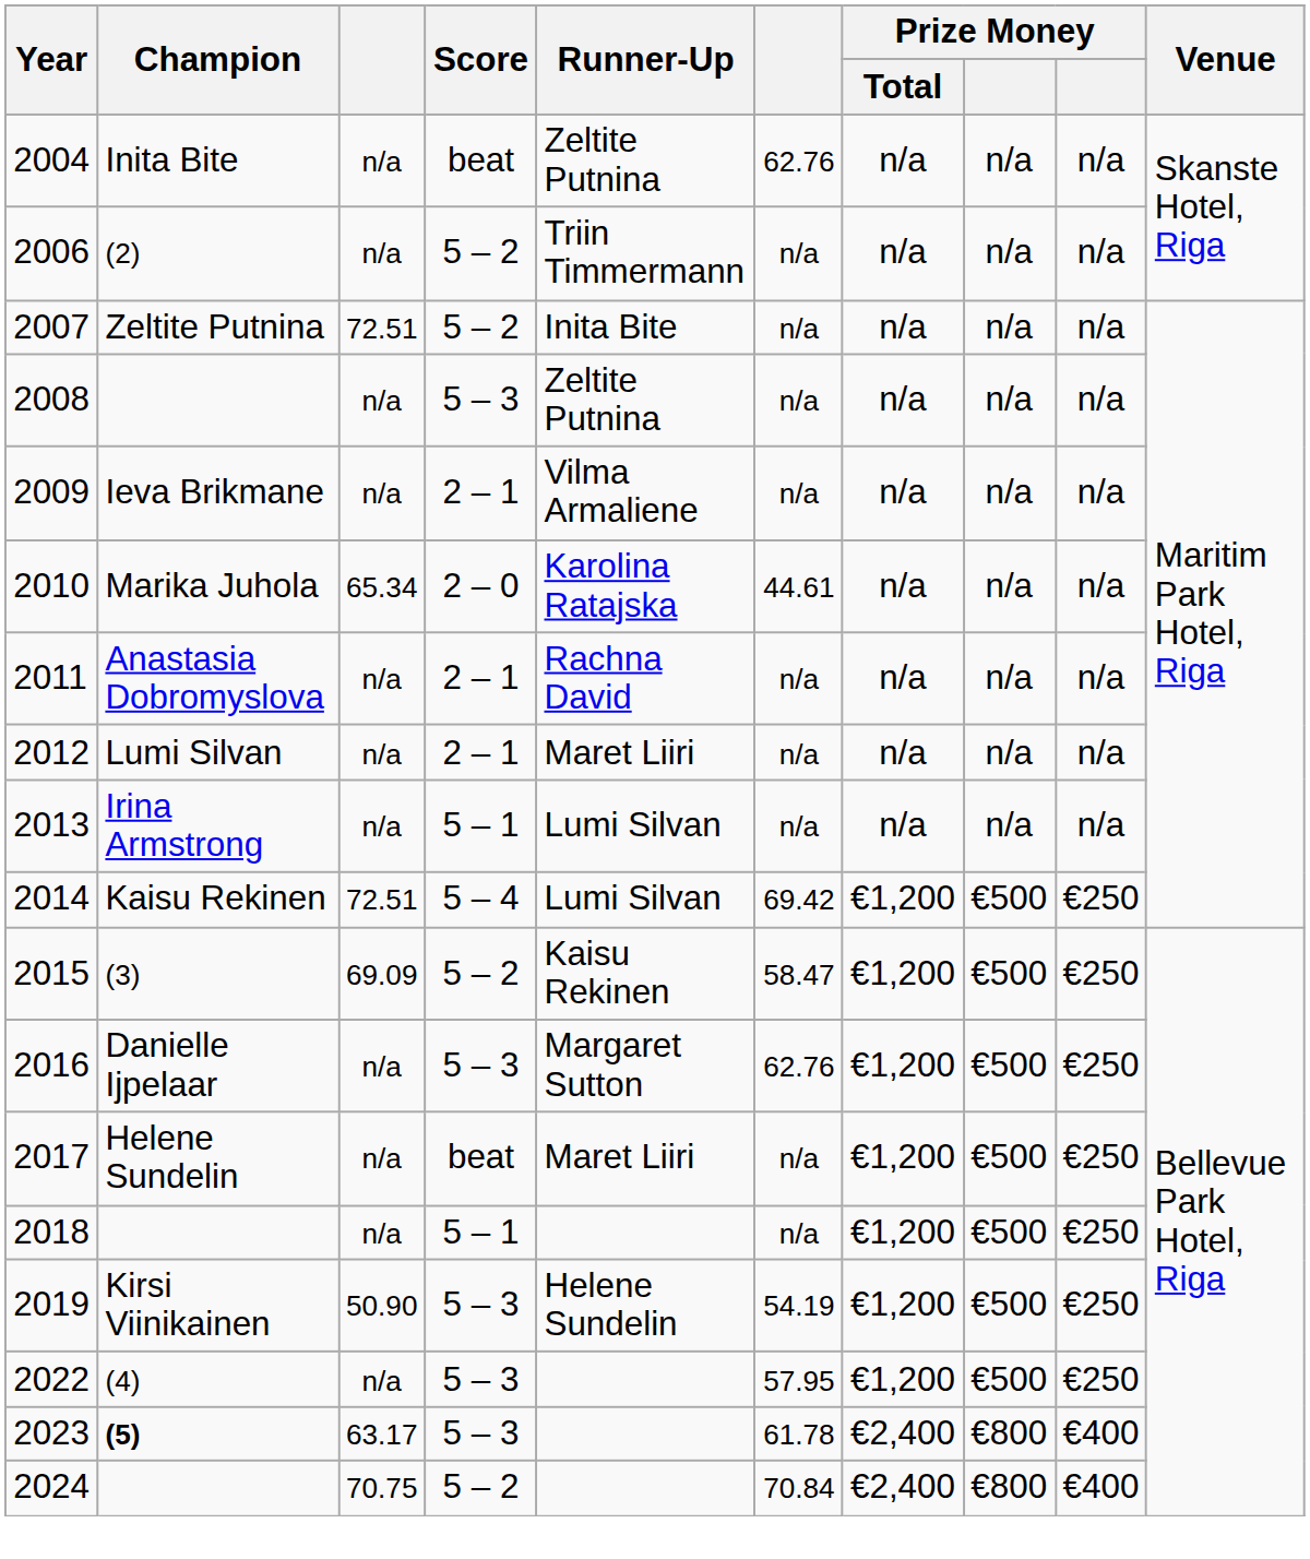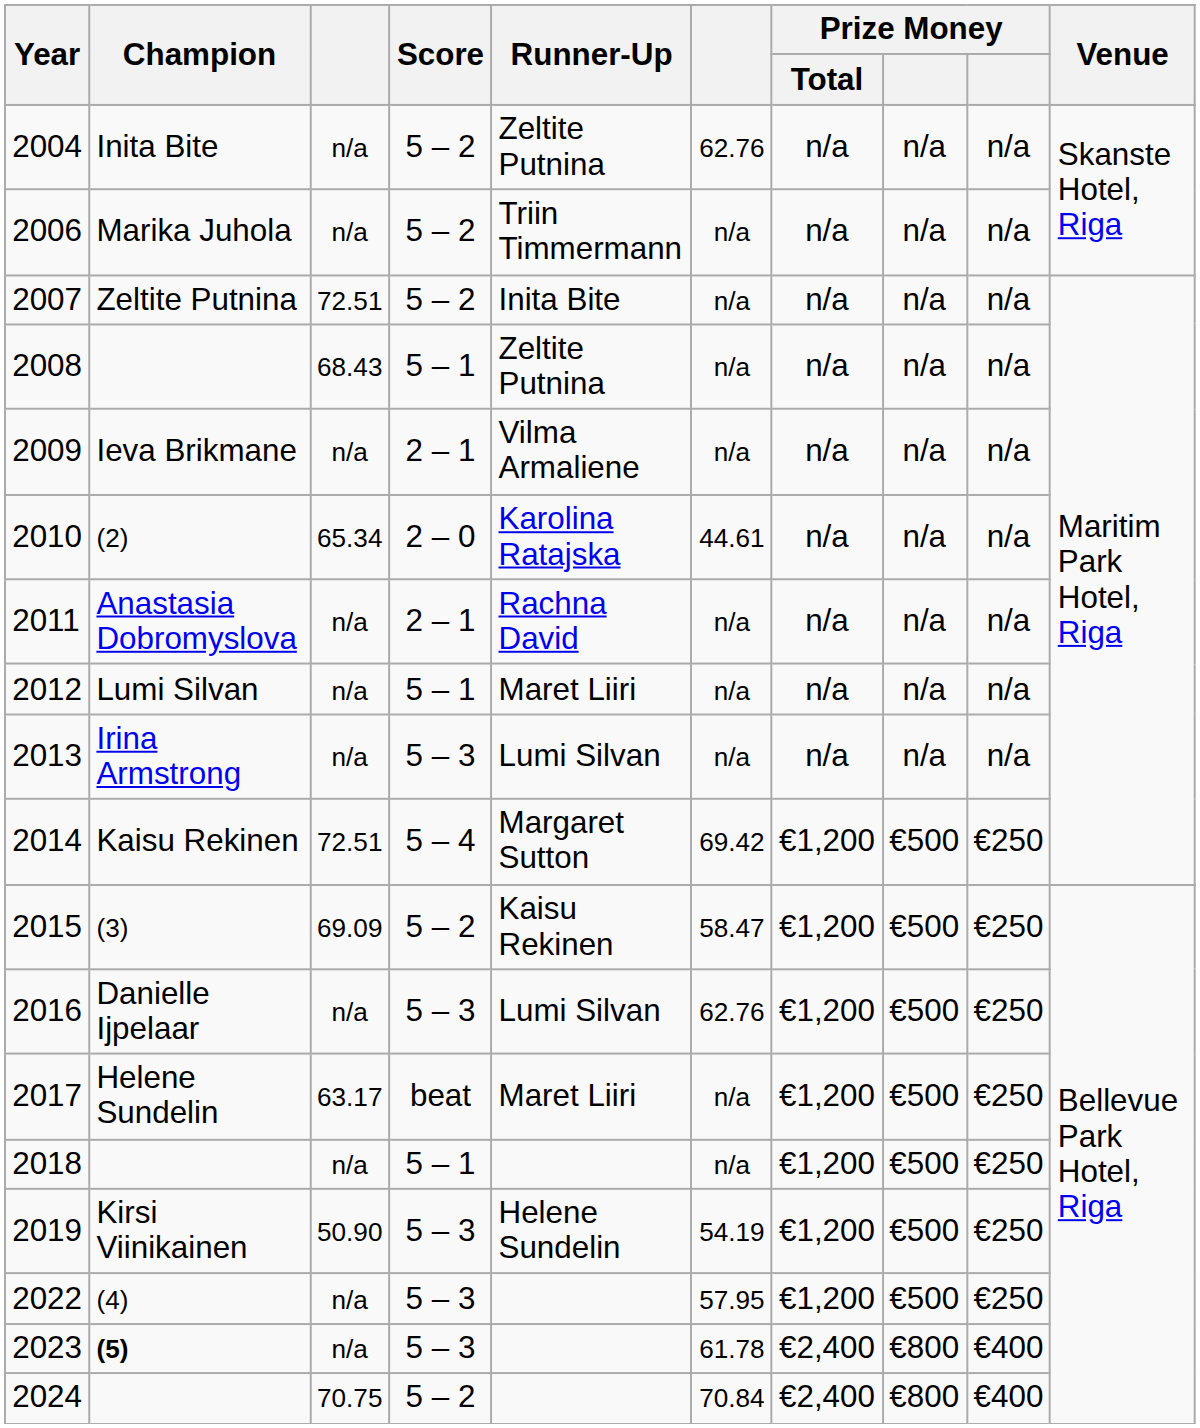2004 | Score: beat -> 5 – 2
2006 | Champion: (2) -> Marika Juhola
2008 | column 3: n/a -> 68.43
2008 | Score: 5 – 3 -> 5 – 1
2010 | Champion: Marika Juhola -> (2)
2012 | Score: 2 – 1 -> 5 – 1
2013 | Score: 5 – 1 -> 5 – 3
2014 | Runner-Up: Lumi Silvan -> Margaret Sutton
2016 | Runner-Up: Margaret Sutton -> Lumi Silvan
2017 | column 3: n/a -> 63.17
2023 | column 3: 63.17 -> n/a
